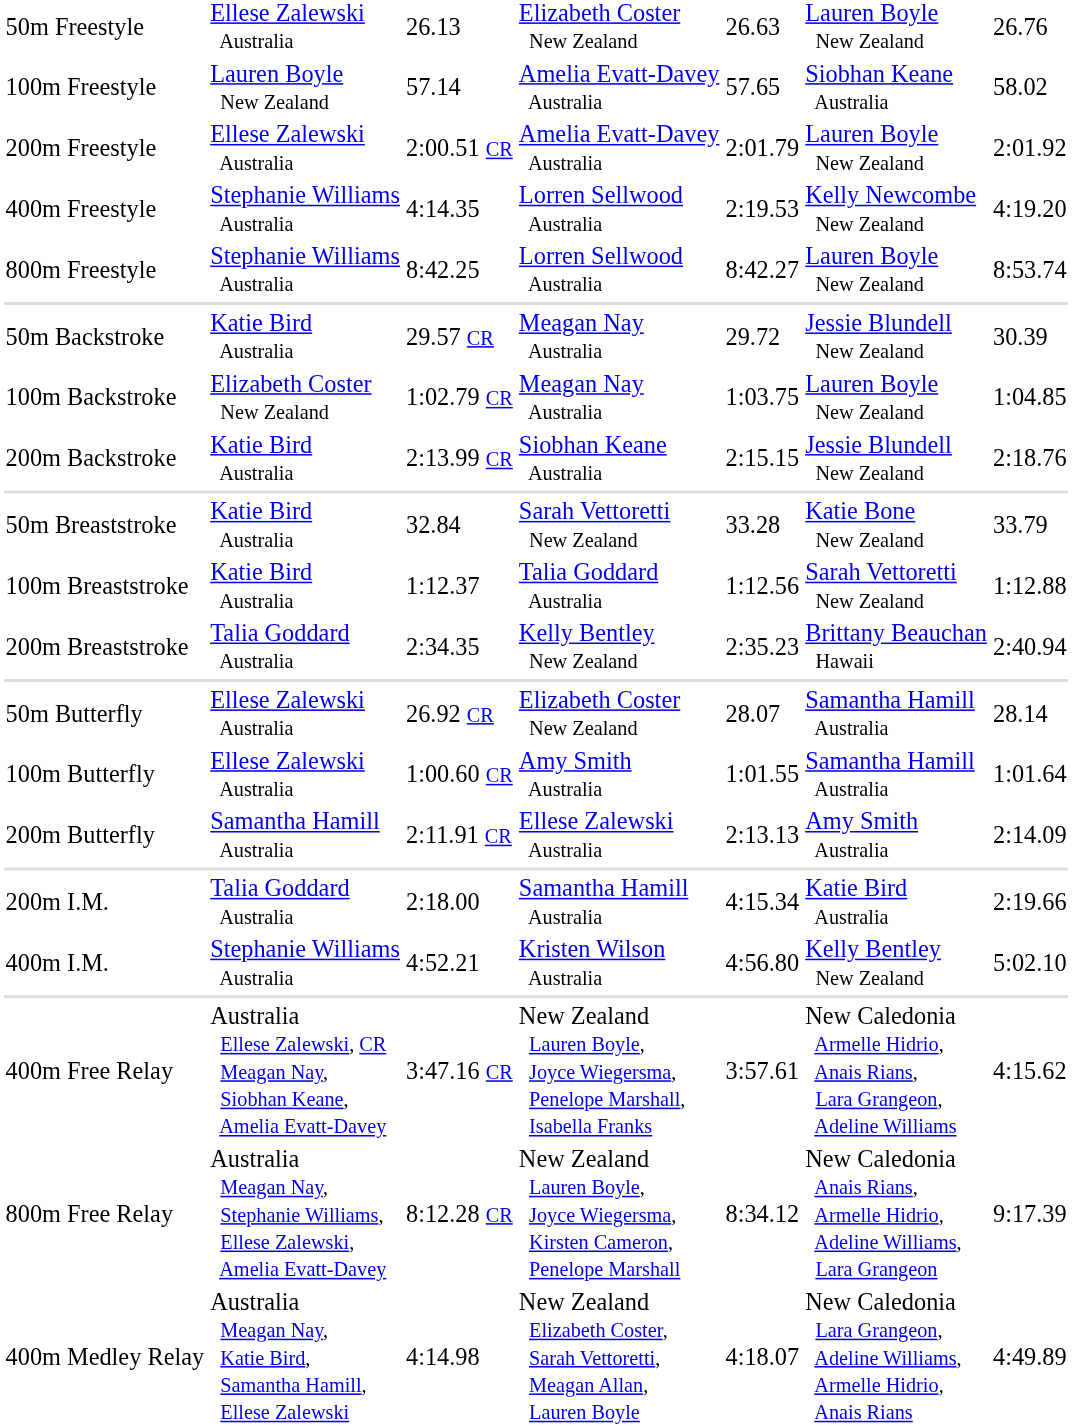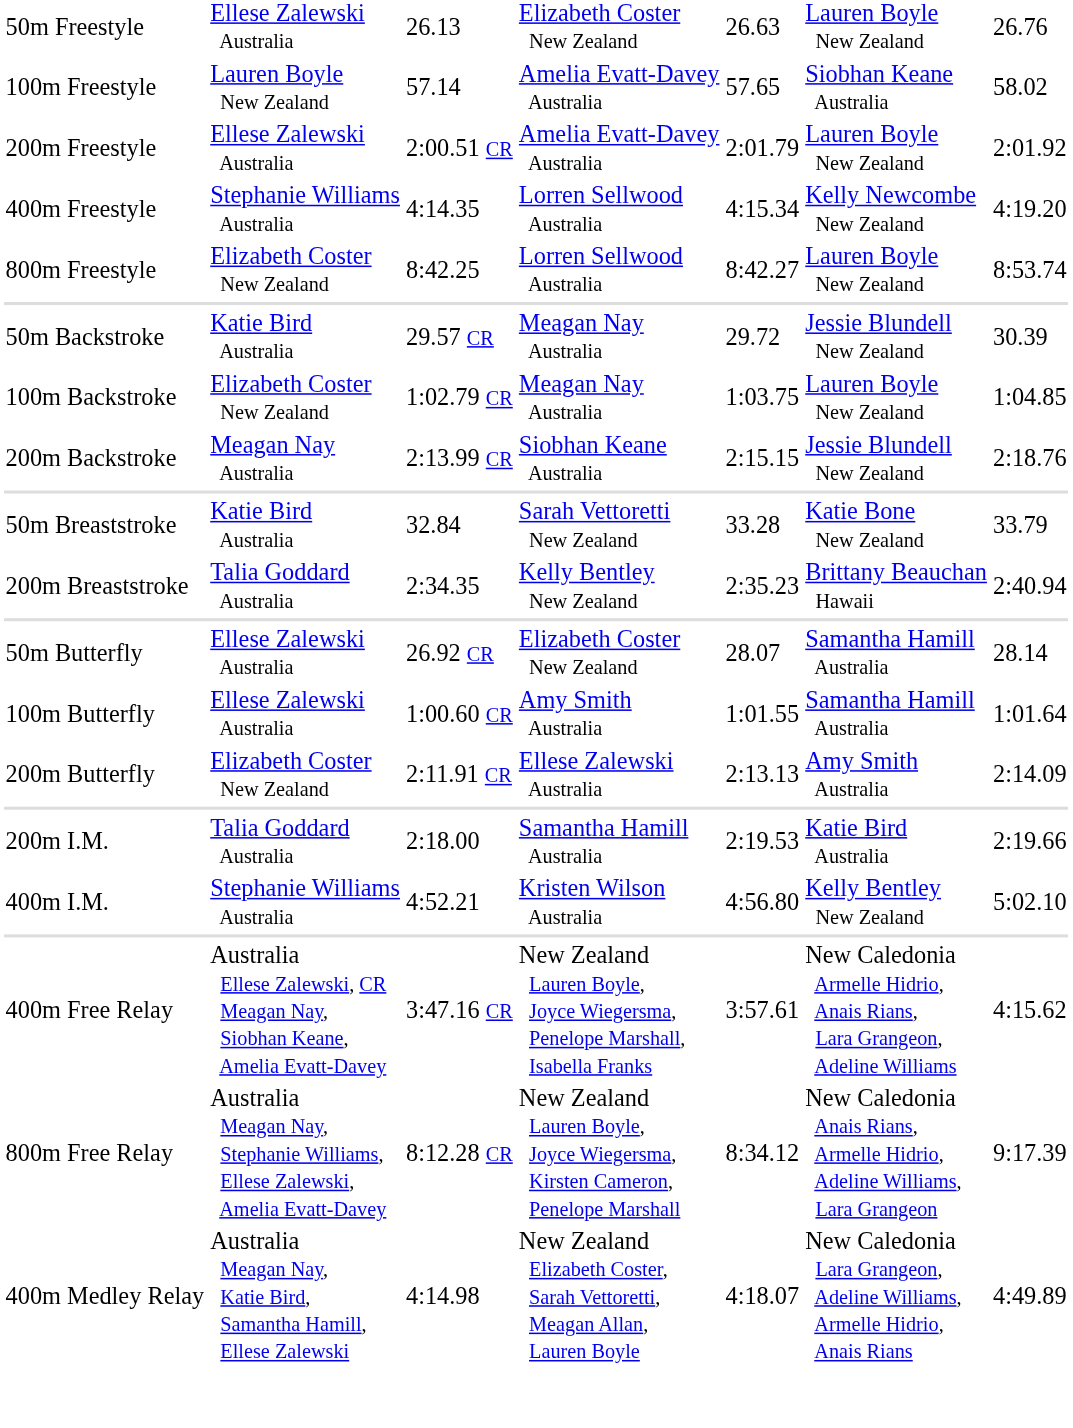400m Freestyle | column 5: 2:19.53 -> 4:15.34
800m Freestyle | column 2: Stephanie Williams Australia -> Elizabeth Coster New Zealand
200m Backstroke | column 2: Katie Bird Australia -> Meagan Nay Australia
- row: 100m Breaststroke | Katie Bird Australia | 1:12.37 | Talia Goddard Australia | 1:12.56 | Sarah Vettoretti New Zealand | 1:12.88
200m Butterfly | column 2: Samantha Hamill Australia -> Elizabeth Coster New Zealand
200m I.M. | column 5: 4:15.34 -> 2:19.53
